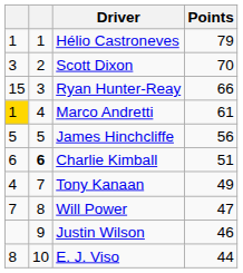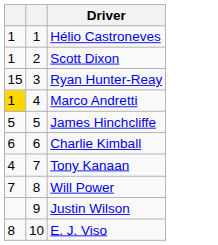- column: Points | 79 | 70 | 66 | 61 | 56 | 51 | 49 | 47 | 46 | 44
Scott Dixon | column 1: 3 -> 1
Charlie Kimball | column 2: bold -> normal
